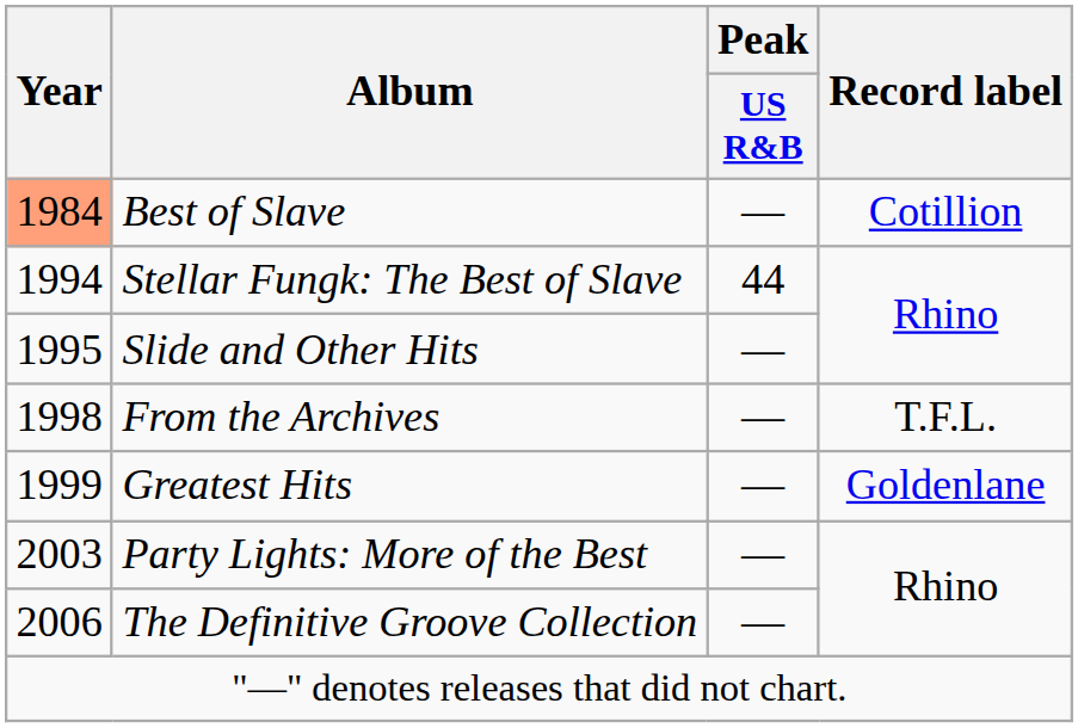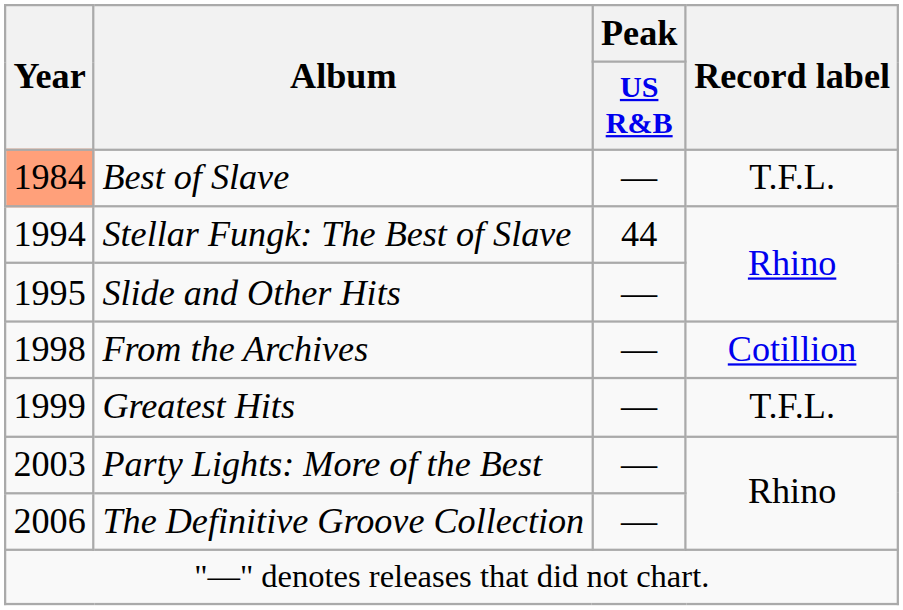Best of Slave | Record label: Cotillion -> T.F.L.
From the Archives | Record label: T.F.L. -> Cotillion
Greatest Hits | Record label: Goldenlane -> T.F.L.
